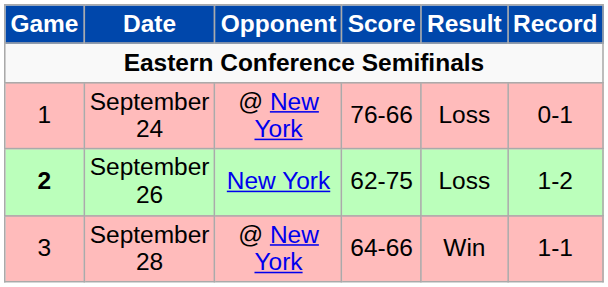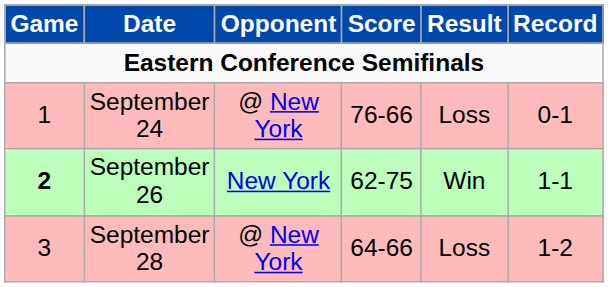September 26 | Result: Loss -> Win
September 26 | Record: 1-2 -> 1-1
September 28 | Result: Win -> Loss
September 28 | Record: 1-1 -> 1-2
